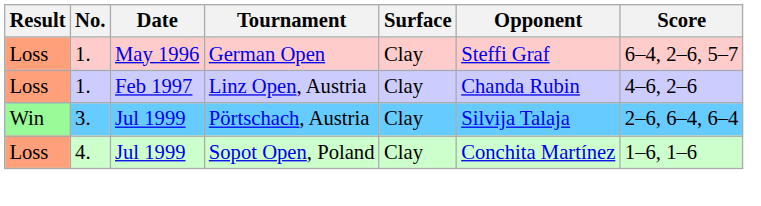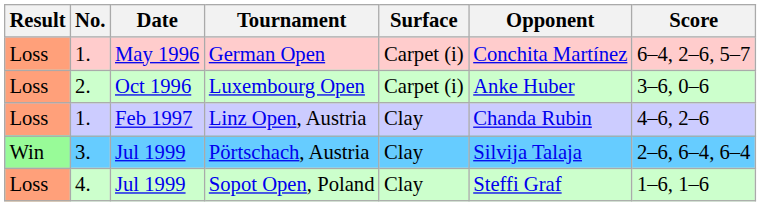German Open | Surface: Clay -> Carpet (i)
German Open | Opponent: Steffi Graf -> Conchita Martínez
+ row: Loss | 2. | Oct 1996 | Luxembourg Open | Carpet (i) | Anke Huber | 3–6, 0–6
Sopot Open, Poland | Opponent: Conchita Martínez -> Steffi Graf
